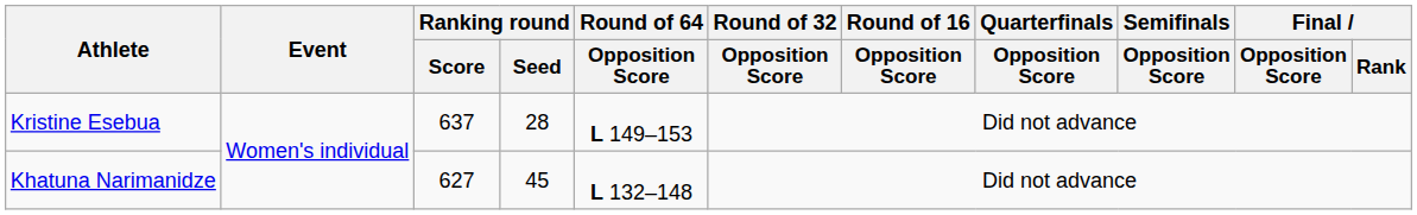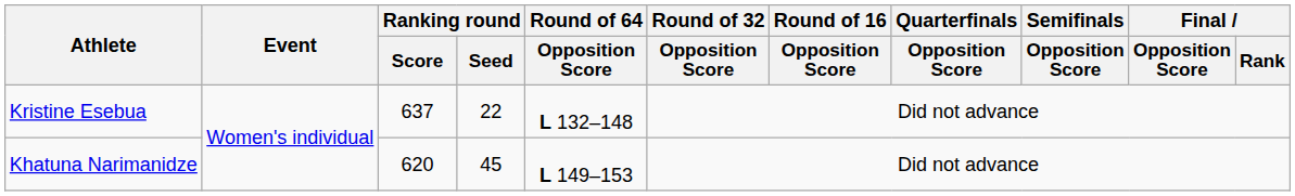Kristine Esebua | Ranking round / Seed: 28 -> 22
Kristine Esebua | Round of 64 / Opposition Score: L 149–153 -> L 132–148
Khatuna Narimanidze | Ranking round / Score: 627 -> 620
Khatuna Narimanidze | Round of 64 / Opposition Score: L 132–148 -> L 149–153
